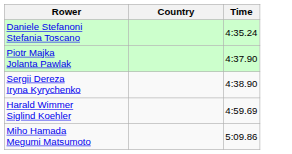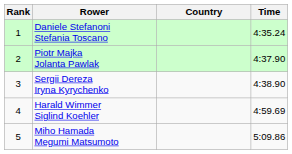+ column: Rank | 1 | 2 | 3 | 4 | 5
